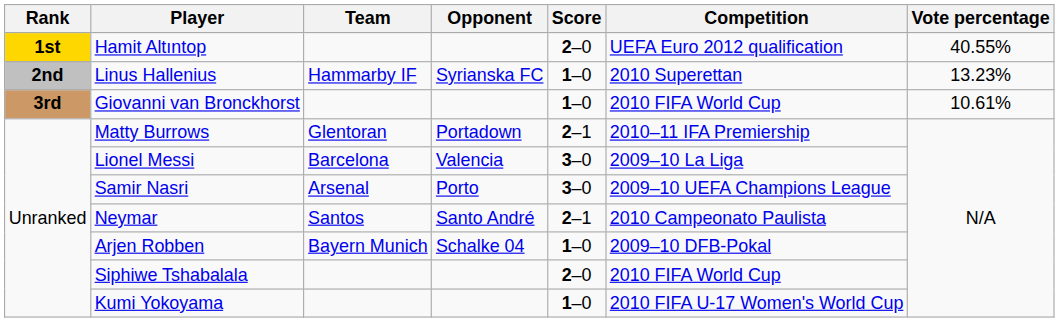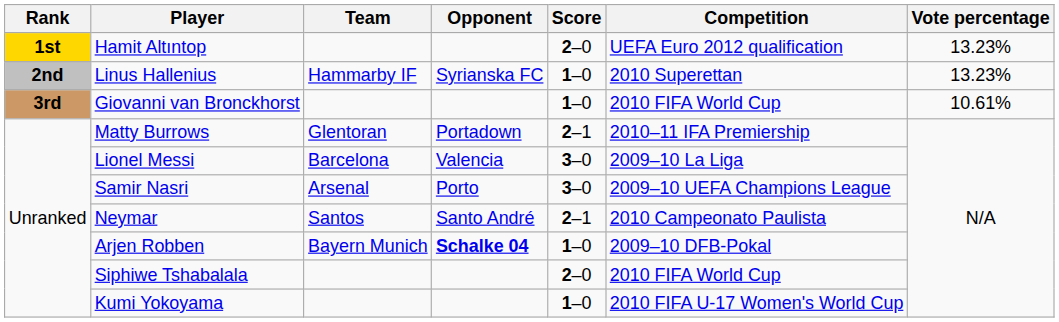Hamit Altıntop | Vote percentage: 40.55% -> 13.23%
Arjen Robben | Opponent: normal -> bold
